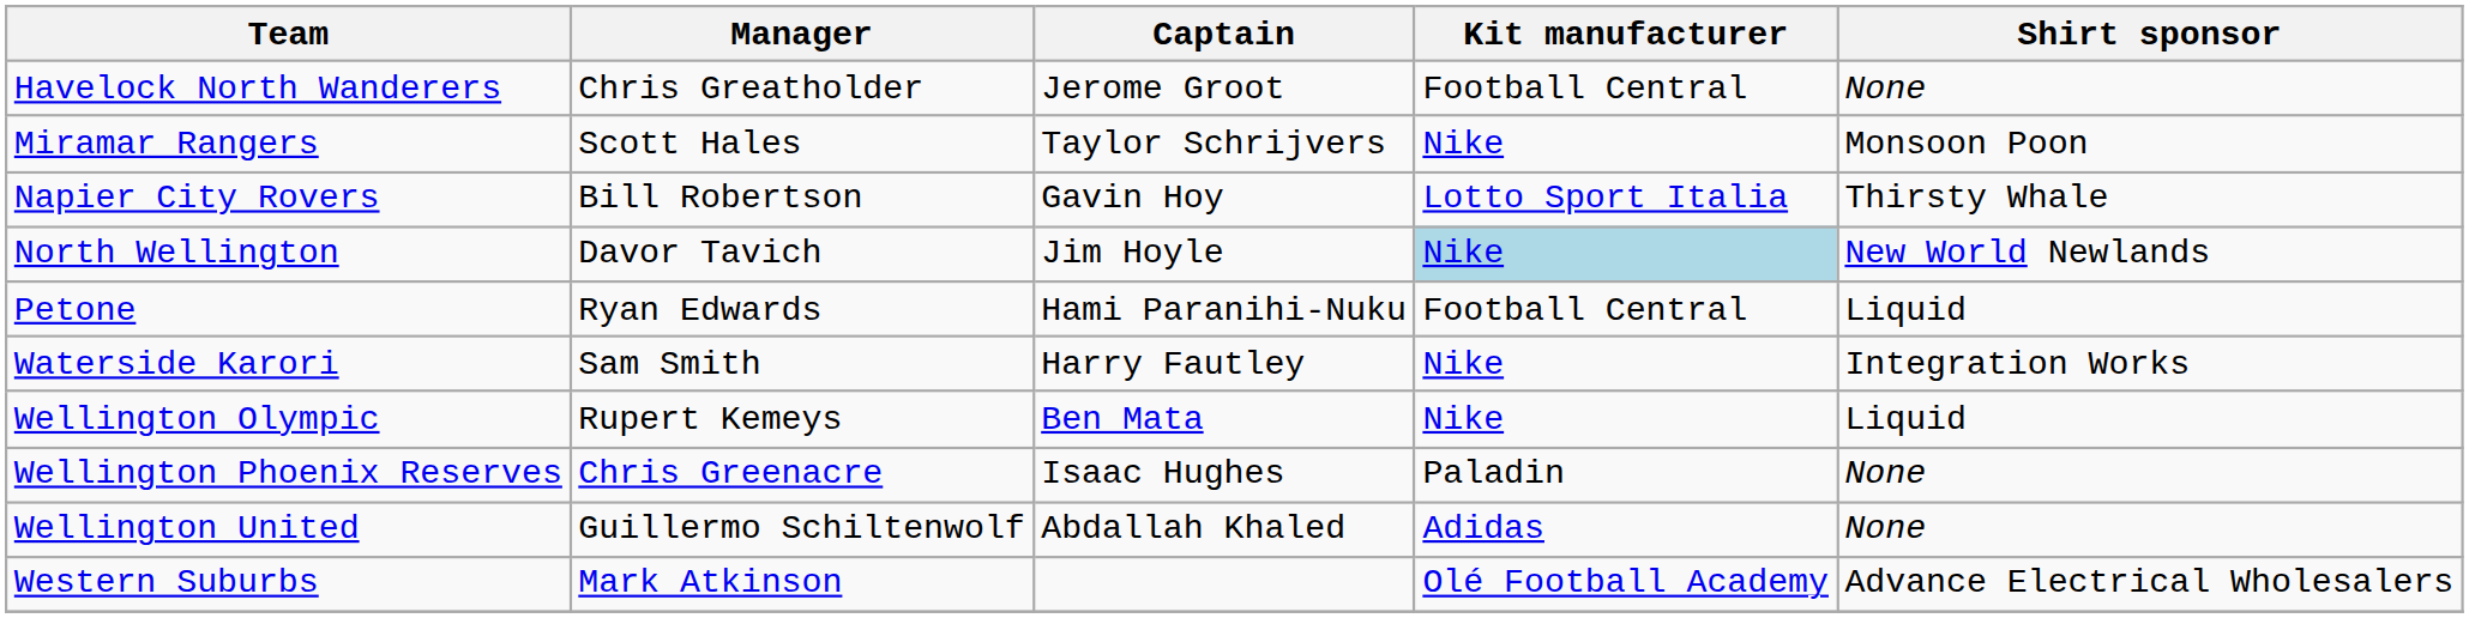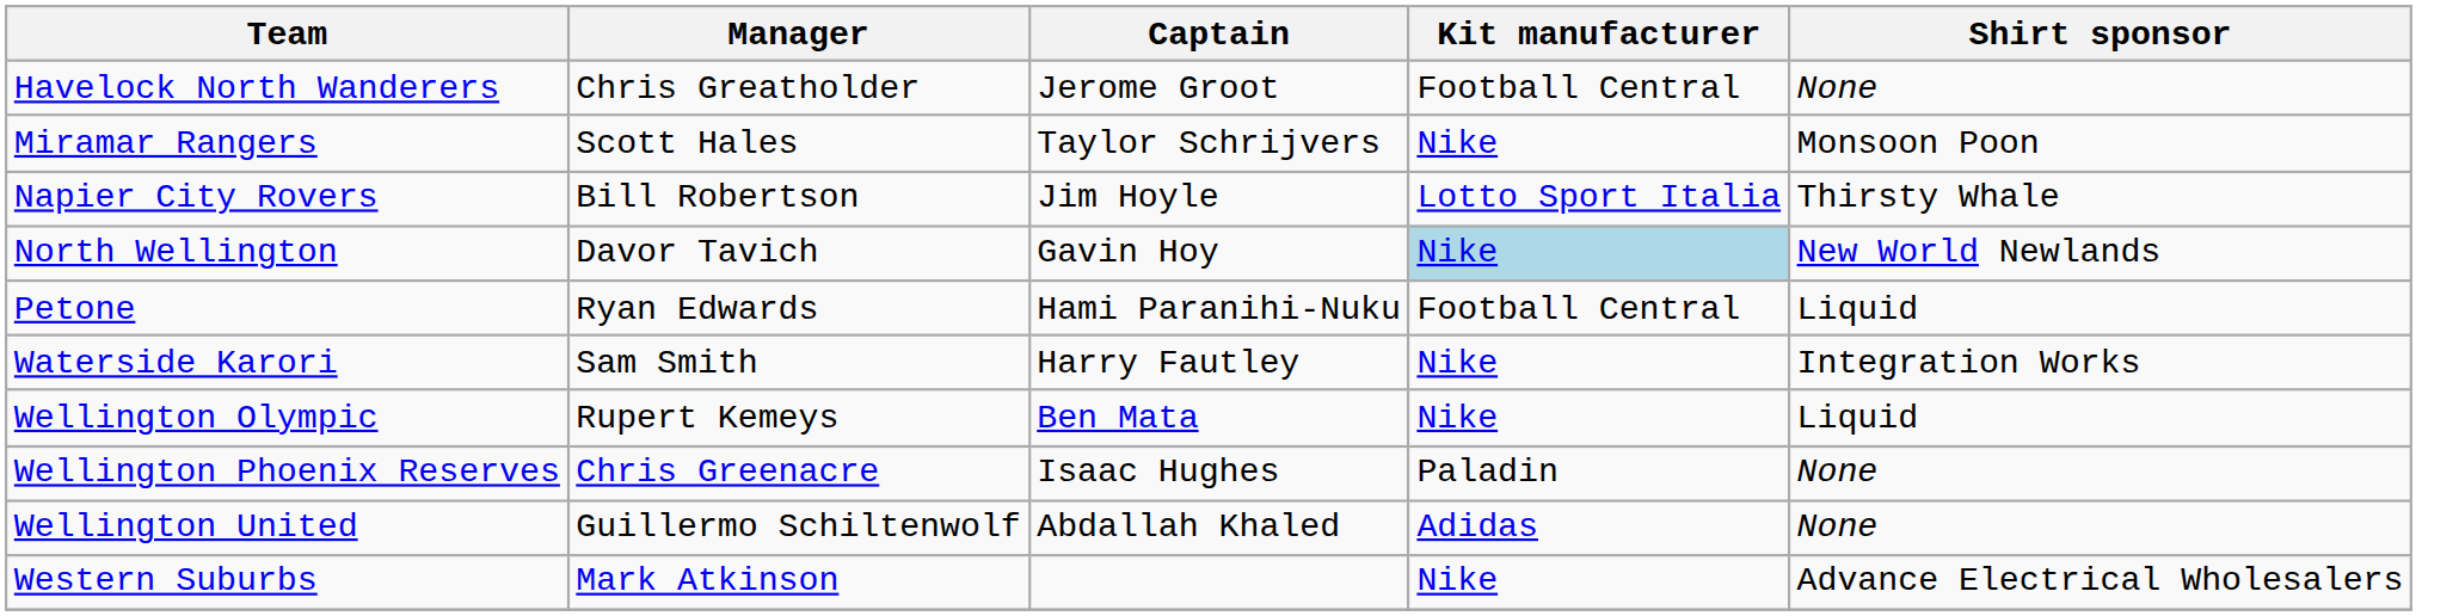Napier City Rovers | Captain: Gavin Hoy -> Jim Hoyle
North Wellington | Captain: Jim Hoyle -> Gavin Hoy
Western Suburbs | Kit manufacturer: Olé Football Academy -> Nike
